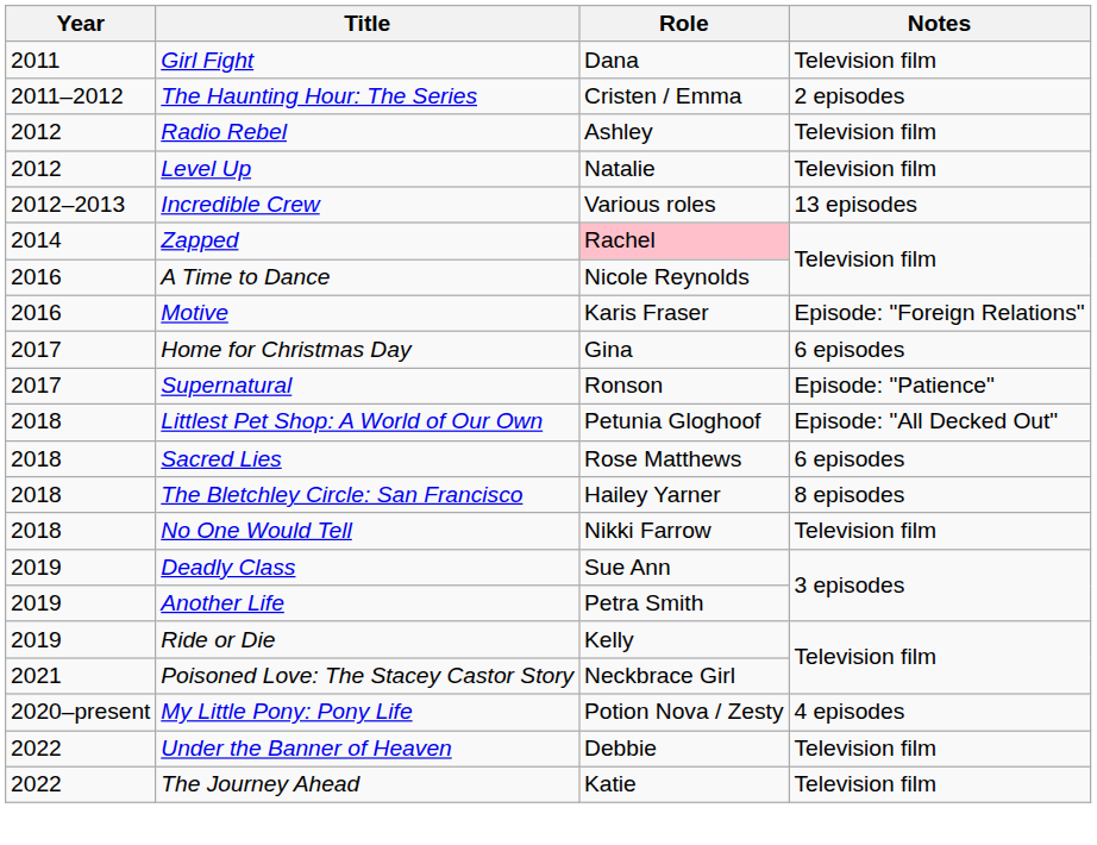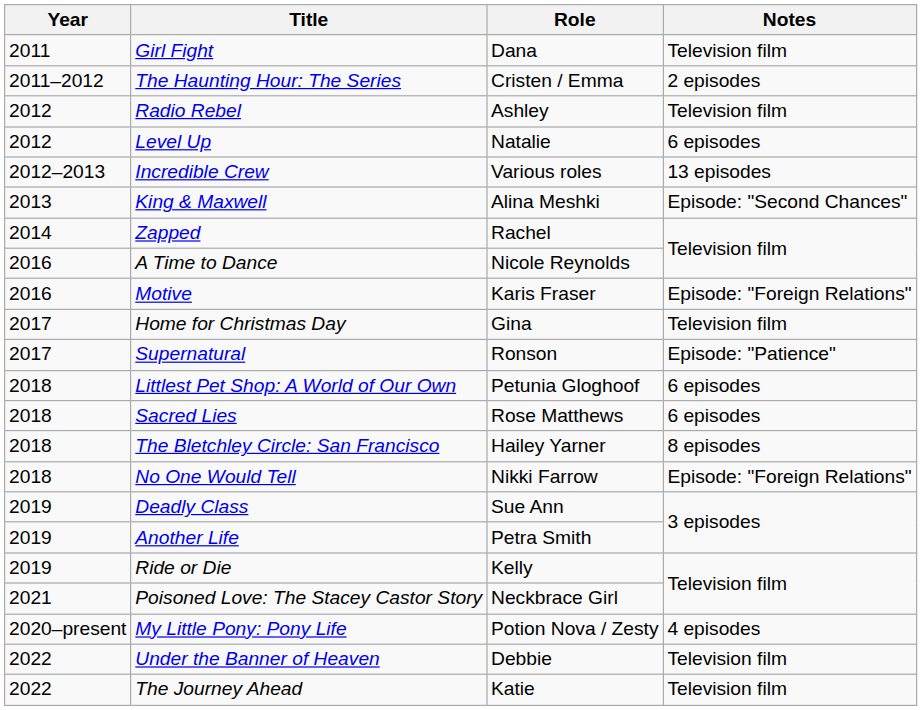Level Up | Notes: Television film -> 6 episodes
+ row: 2013 | King & Maxwell | Alina Meshki | Episode: "Second Chances"
Zapped | Role: pink background -> no background
Home for Christmas Day | Notes: 6 episodes -> Television film
Littlest Pet Shop: A World of Our Own | Notes: Episode: "All Decked Out" -> 6 episodes
No One Would Tell | Notes: Television film -> Episode: "Foreign Relations"
